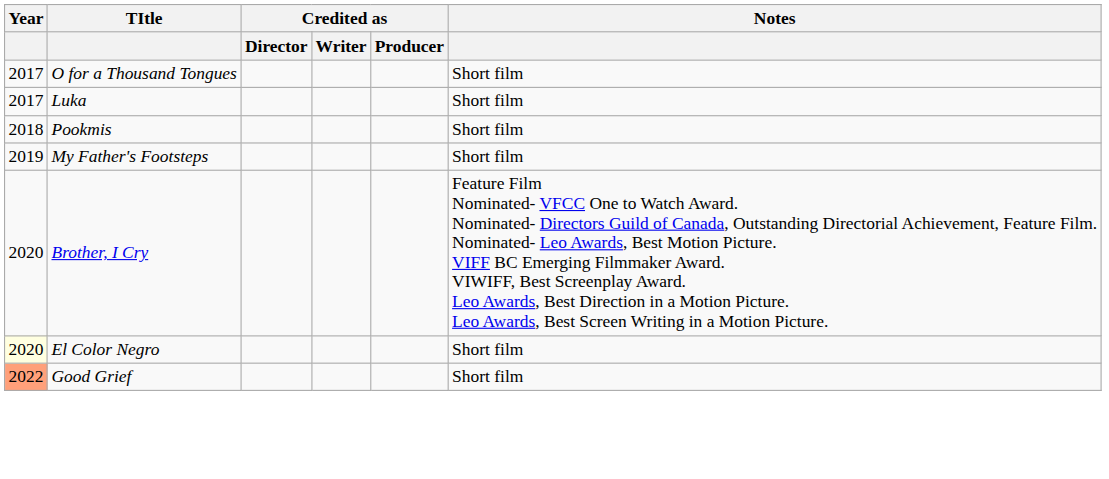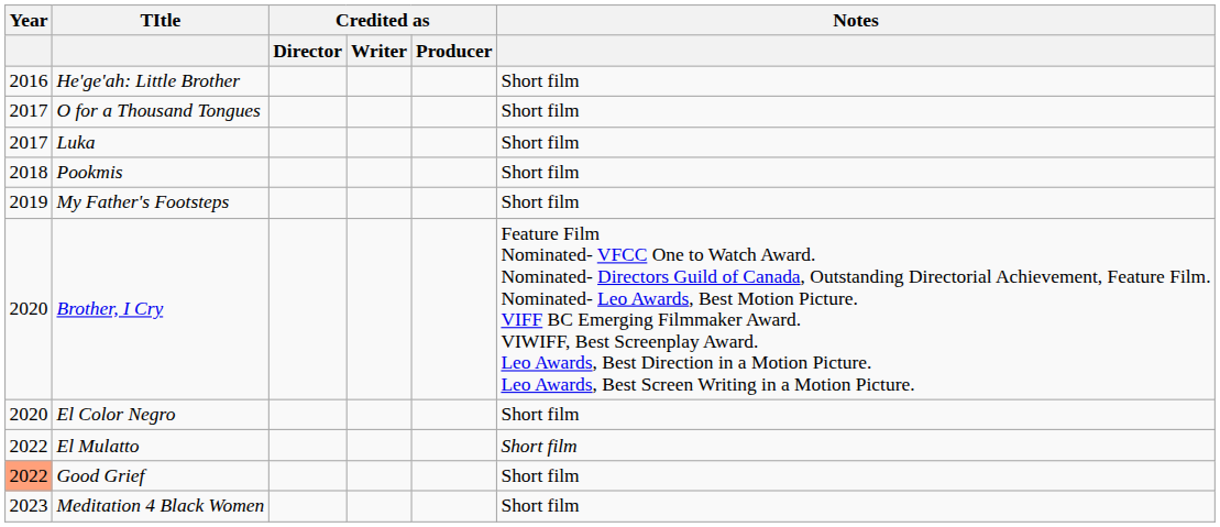+ row: 2016 | He'ge'ah: Little Brother | Short film
El Color Negro | Year: lightyellow background -> no background
+ row: 2022 | El Mulatto | Short film
+ row: 2023 | Meditation 4 Black Women | Short film
